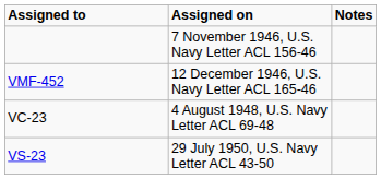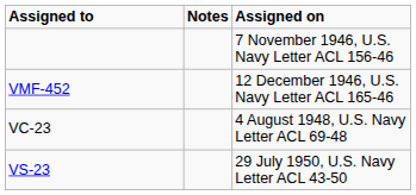columns swapped: Assigned on <-> Notes
